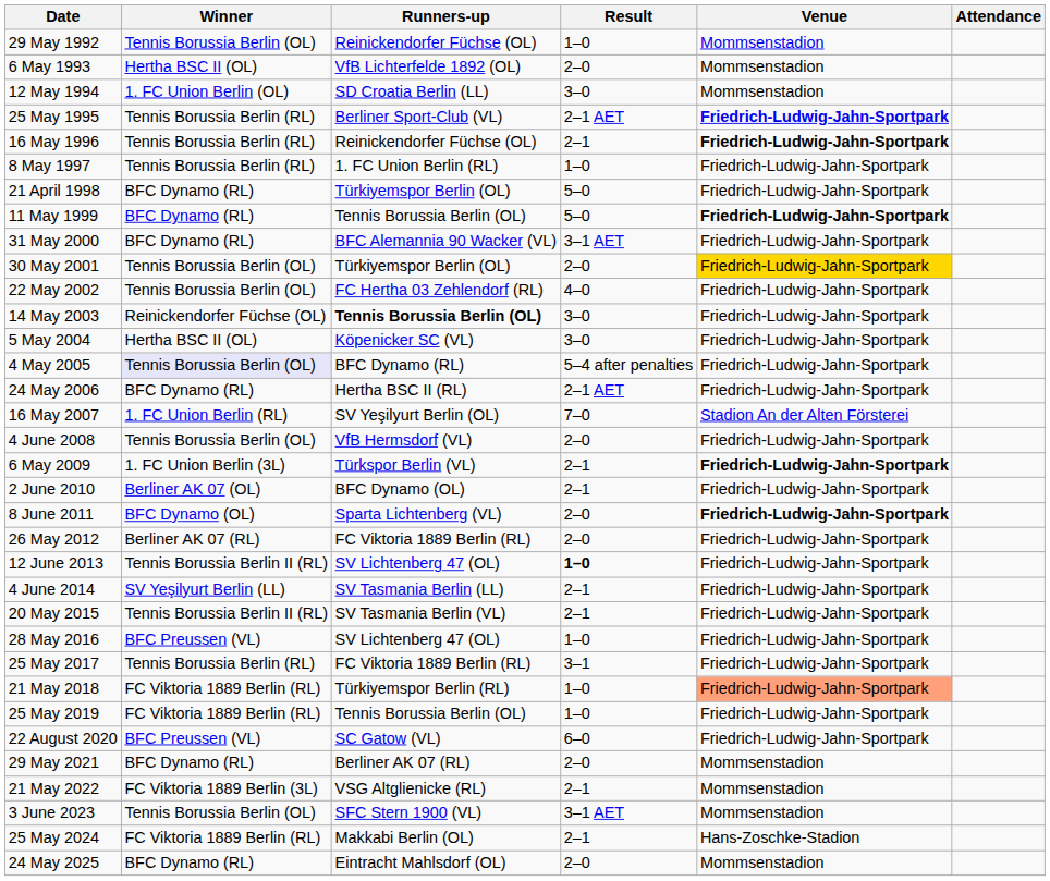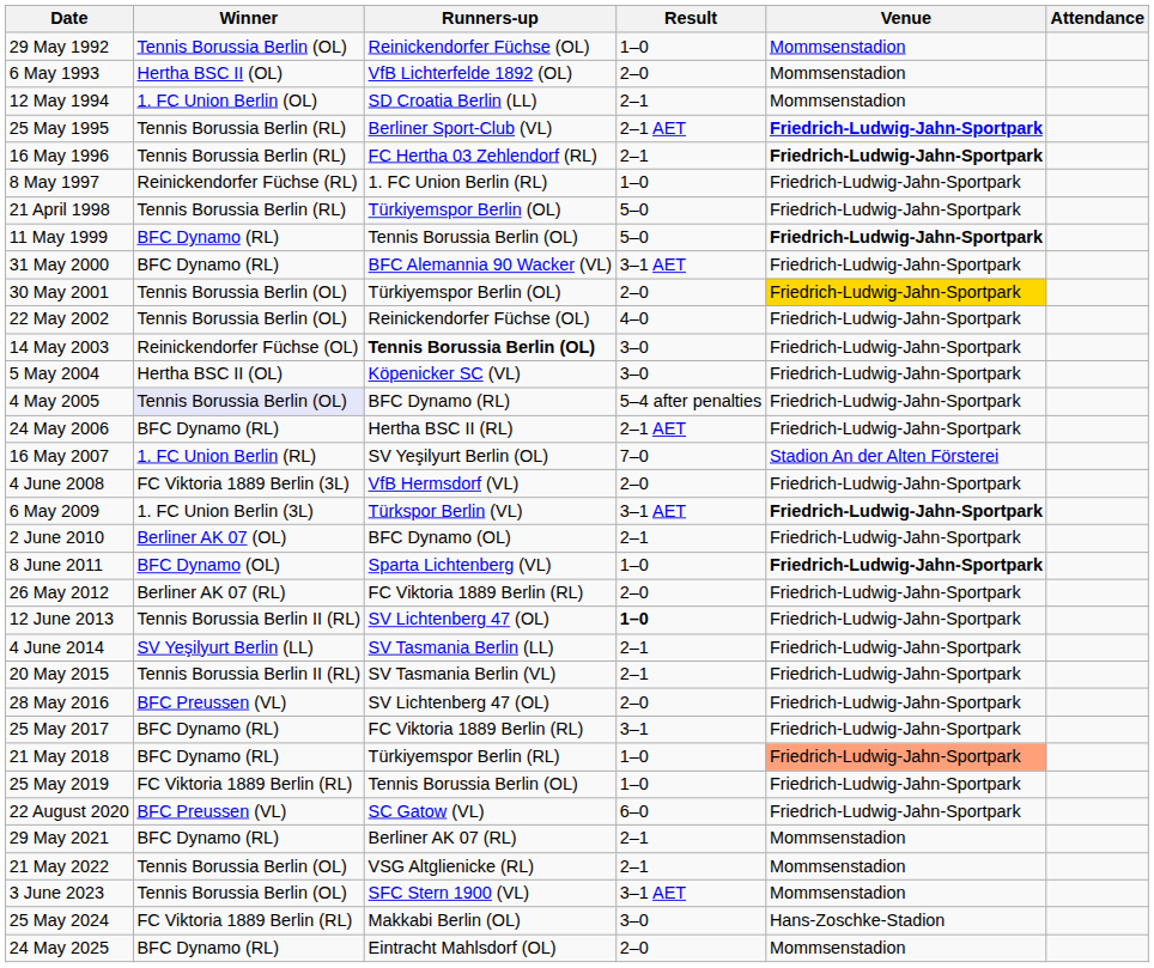12 May 1994 | Result: 3–0 -> 2–1
16 May 1996 | Runners-up: Reinickendorfer Füchse (OL) -> FC Hertha 03 Zehlendorf (RL)
8 May 1997 | Winner: Tennis Borussia Berlin (RL) -> Reinickendorfer Füchse (RL)
21 April 1998 | Winner: BFC Dynamo (RL) -> Tennis Borussia Berlin (RL)
22 May 2002 | Runners-up: FC Hertha 03 Zehlendorf (RL) -> Reinickendorfer Füchse (OL)
4 June 2008 | Winner: Tennis Borussia Berlin (OL) -> FC Viktoria 1889 Berlin (3L)
6 May 2009 | Result: 2–1 -> 3–1 AET
8 June 2011 | Result: 2–0 -> 1–0
28 May 2016 | Result: 1–0 -> 2–0
25 May 2017 | Winner: Tennis Borussia Berlin (RL) -> BFC Dynamo (RL)
21 May 2018 | Winner: FC Viktoria 1889 Berlin (RL) -> BFC Dynamo (RL)
29 May 2021 | Result: 2–0 -> 2–1
21 May 2022 | Winner: FC Viktoria 1889 Berlin (3L) -> Tennis Borussia Berlin (OL)
25 May 2024 | Result: 2–1 -> 3–0
